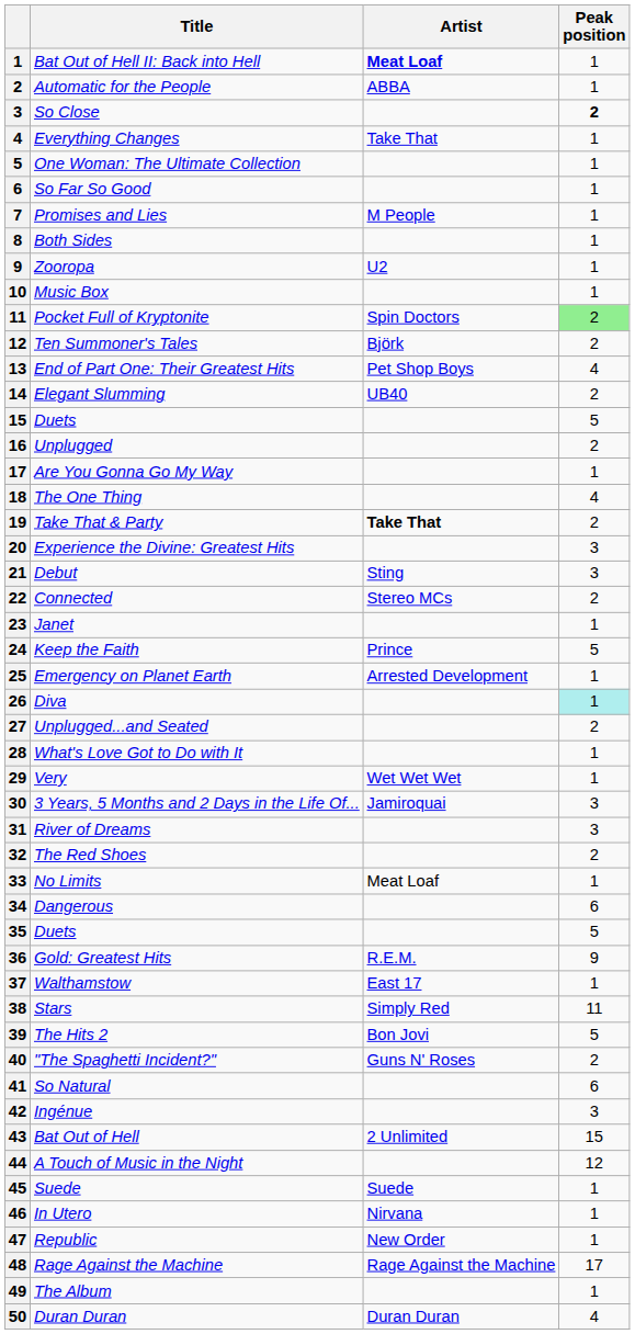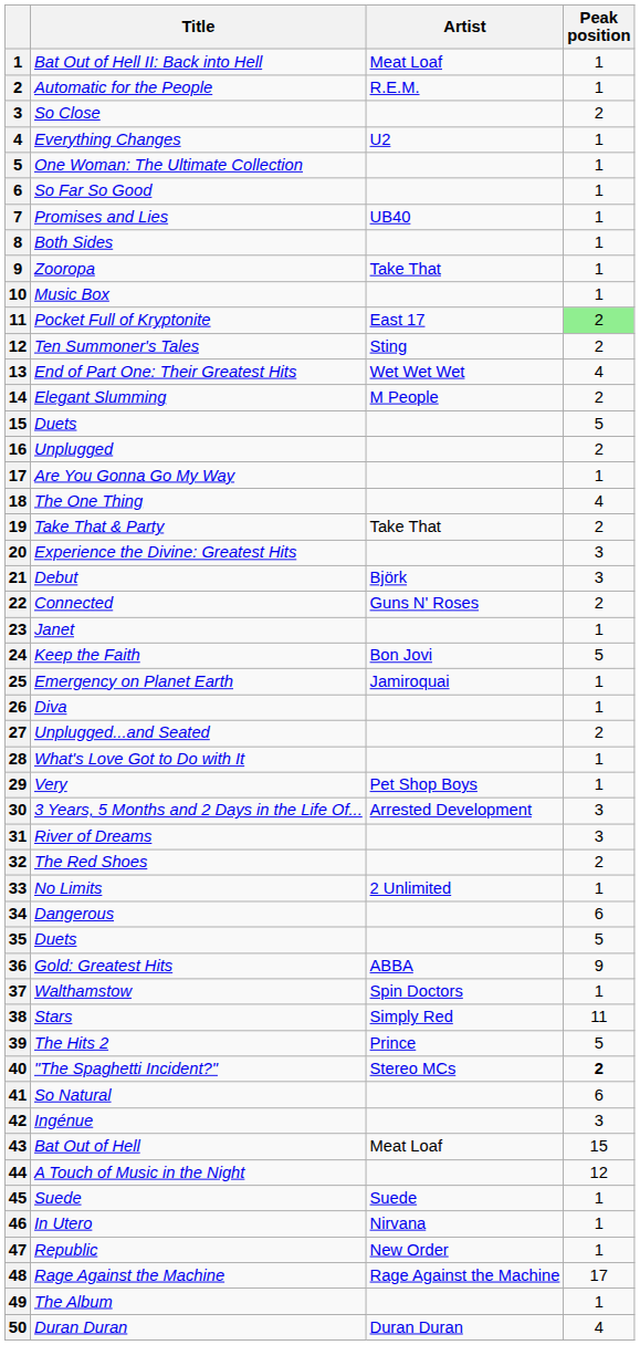Bat Out of Hell II: Back into Hell | Artist: bold -> normal
Automatic for the People | Artist: ABBA -> R.E.M.
So Close | Peak position: bold -> normal
Everything Changes | Artist: Take That -> U2
Promises and Lies | Artist: M People -> UB40
Zooropa | Artist: U2 -> Take That
Pocket Full of Kryptonite | Artist: Spin Doctors -> East 17
Ten Summoner's Tales | Artist: Björk -> Sting
End of Part One: Their Greatest Hits | Artist: Pet Shop Boys -> Wet Wet Wet
Elegant Slumming | Artist: UB40 -> M People
Take That & Party | Artist: bold -> normal
Debut | Artist: Sting -> Björk
Connected | Artist: Stereo MCs -> Guns N' Roses
Keep the Faith | Artist: Prince -> Bon Jovi
Emergency on Planet Earth | Artist: Arrested Development -> Jamiroquai
Diva | Peak position: paleturquoise background -> no background
Very | Artist: Wet Wet Wet -> Pet Shop Boys
3 Years, 5 Months and 2 Days in the Life Of... | Artist: Jamiroquai -> Arrested Development
No Limits | Artist: Meat Loaf -> 2 Unlimited
Gold: Greatest Hits | Artist: R.E.M. -> ABBA
Walthamstow | Artist: East 17 -> Spin Doctors
The Hits 2 | Artist: Bon Jovi -> Prince
"The Spaghetti Incident?" | Artist: Guns N' Roses -> Stereo MCs
"The Spaghetti Incident?" | Peak position: normal -> bold
Bat Out of Hell | Artist: 2 Unlimited -> Meat Loaf
